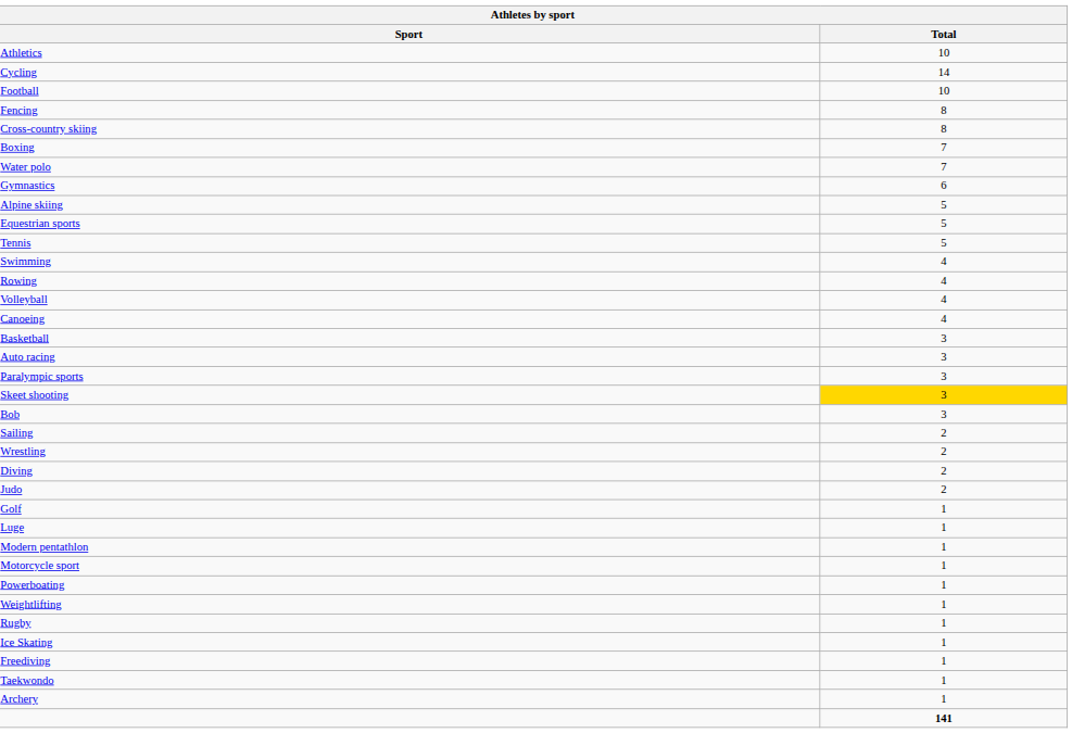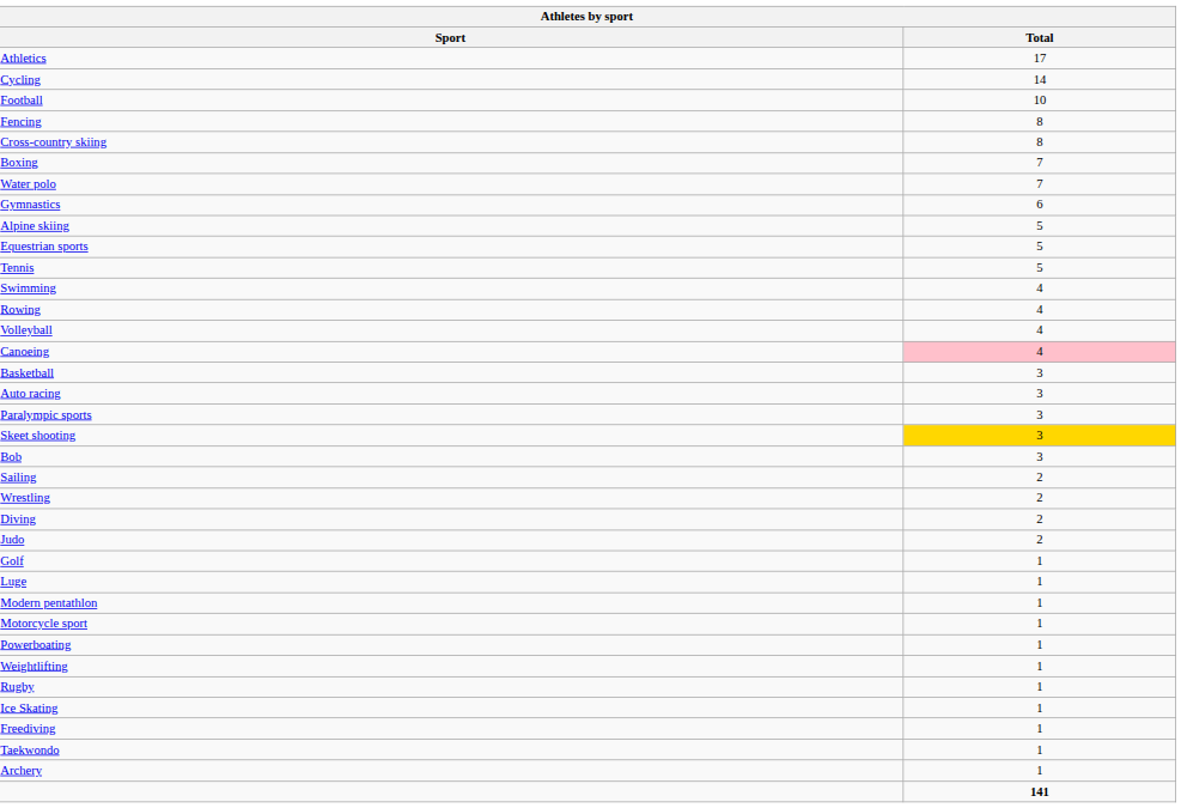Athletics | Total: 10 -> 17
Canoeing | Total: no background -> pink background
